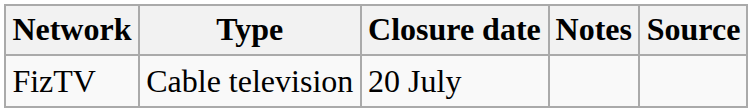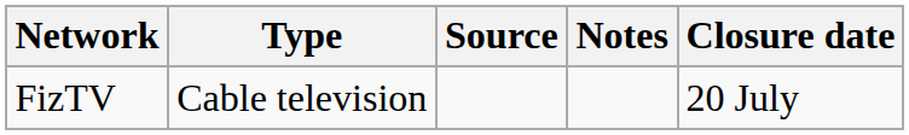columns swapped: Closure date <-> Source
